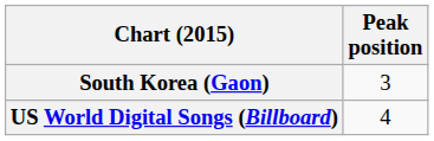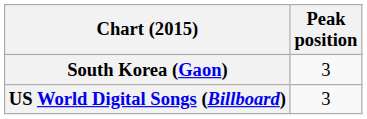US World Digital Songs (Billboard) | Peak position: 4 -> 3
